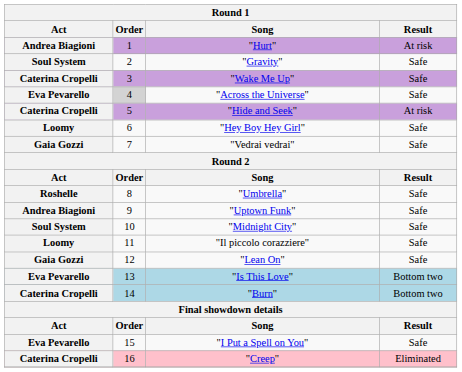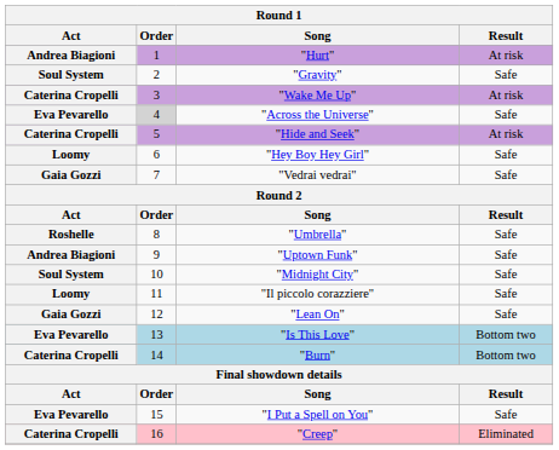"Wake Me Up" | Result: Safe -> At risk
